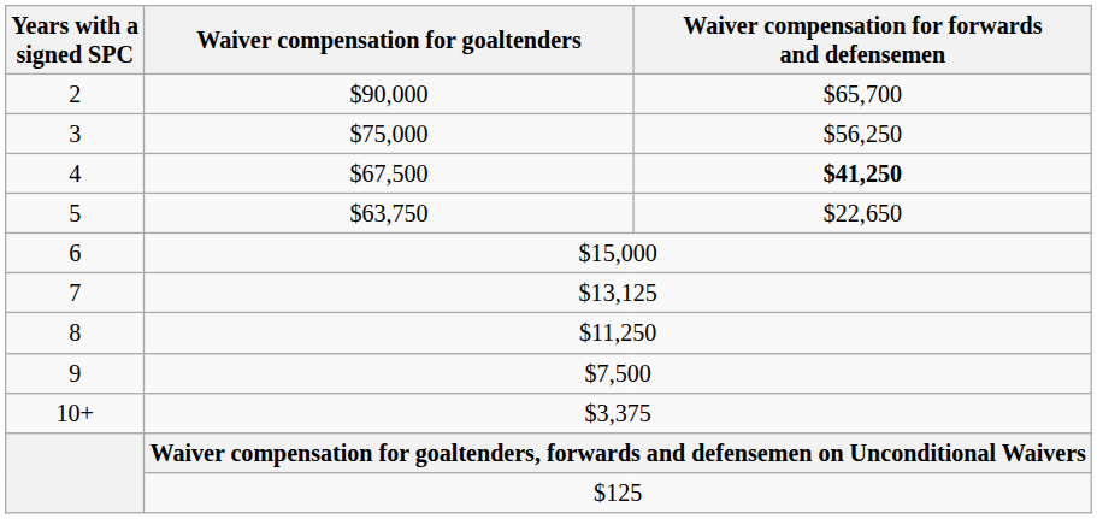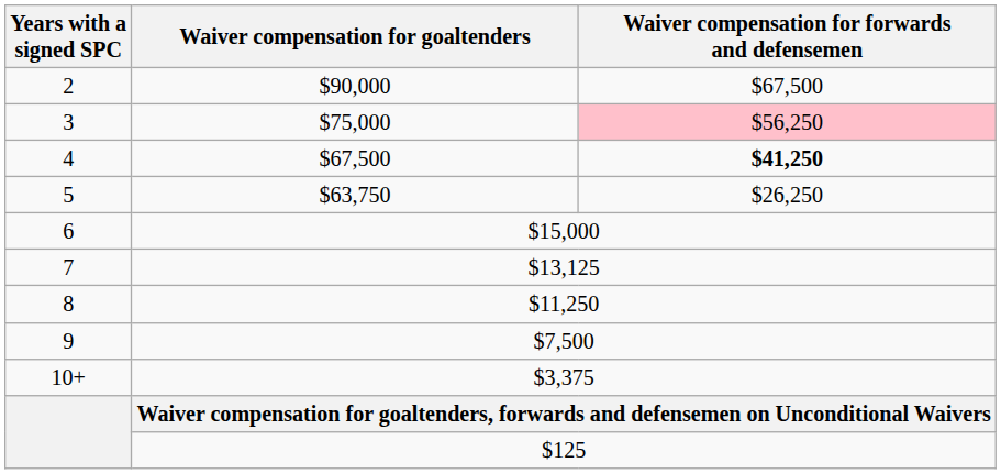2 | Waiver compensation for forwards and defensemen: $65,700 -> $67,500
3 | Waiver compensation for forwards and defensemen: no background -> pink background
5 | Waiver compensation for forwards and defensemen: $22,650 -> $26,250
